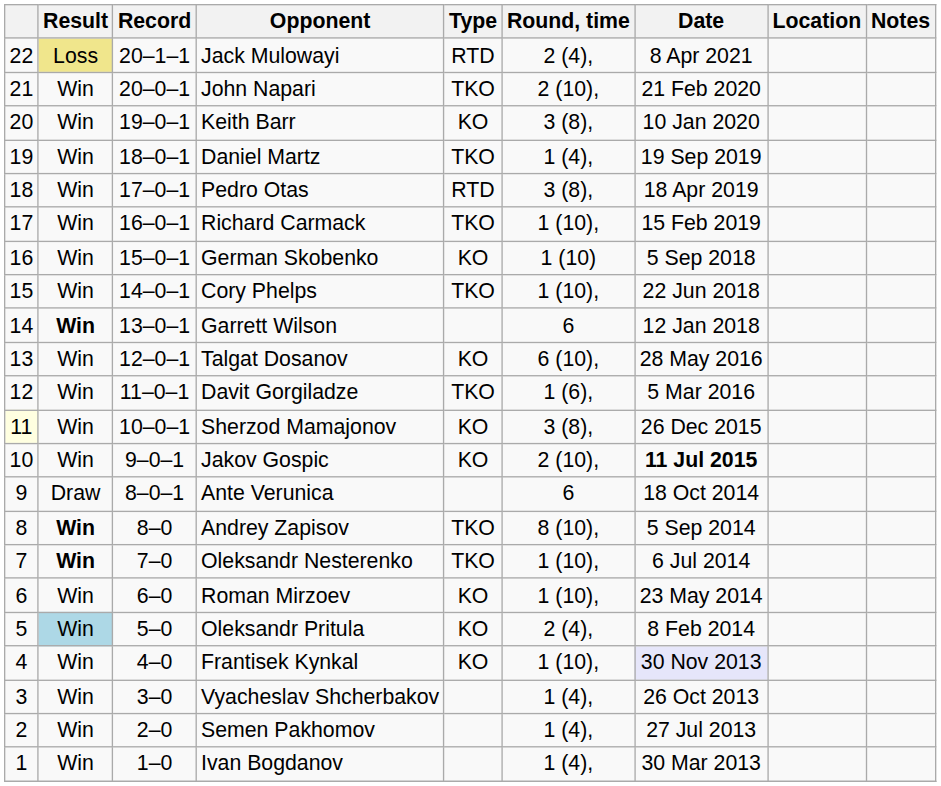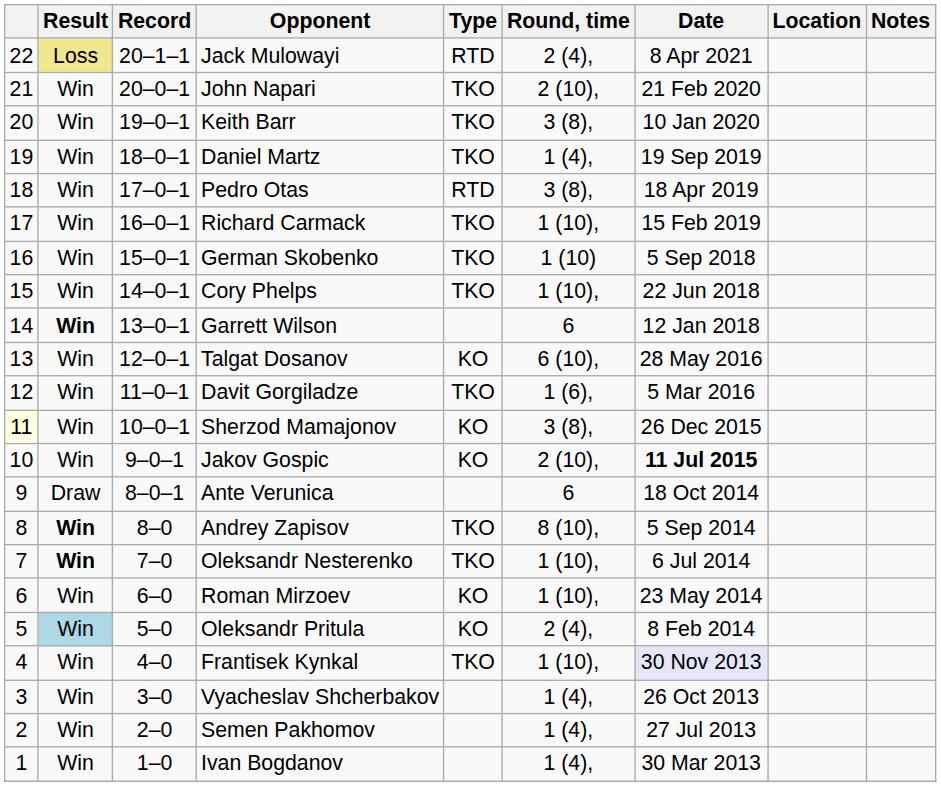Keith Barr | Type: KO -> TKO
German Skobenko | Type: KO -> TKO
Frantisek Kynkal | Type: KO -> TKO
